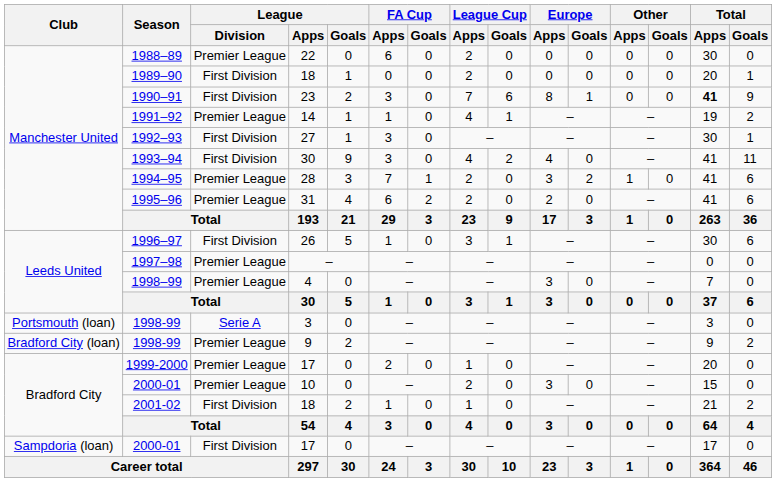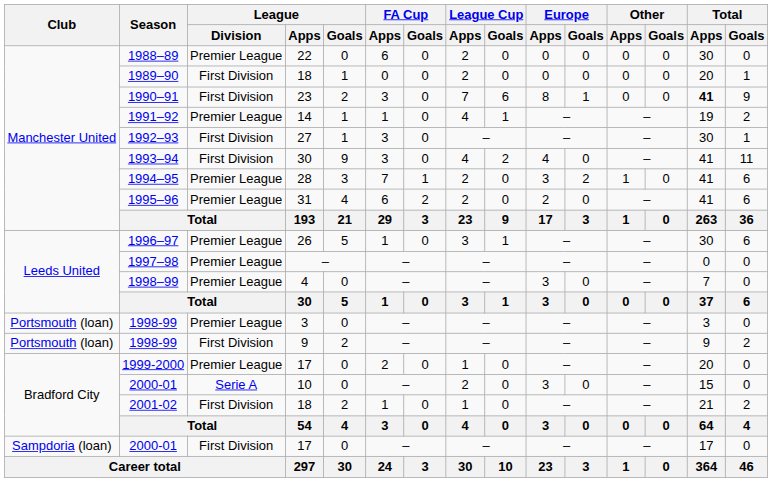1996–97 | League / Division: First Division -> Premier League
1998-99 / 3 | League / Division: Serie A -> Premier League
1998-99 / 9 | Club: Bradford City (loan) -> Portsmouth (loan)
1998-99 / 9 | League / Division: Premier League -> First Division
2000-01 / 10 | League / Division: Premier League -> Serie A
